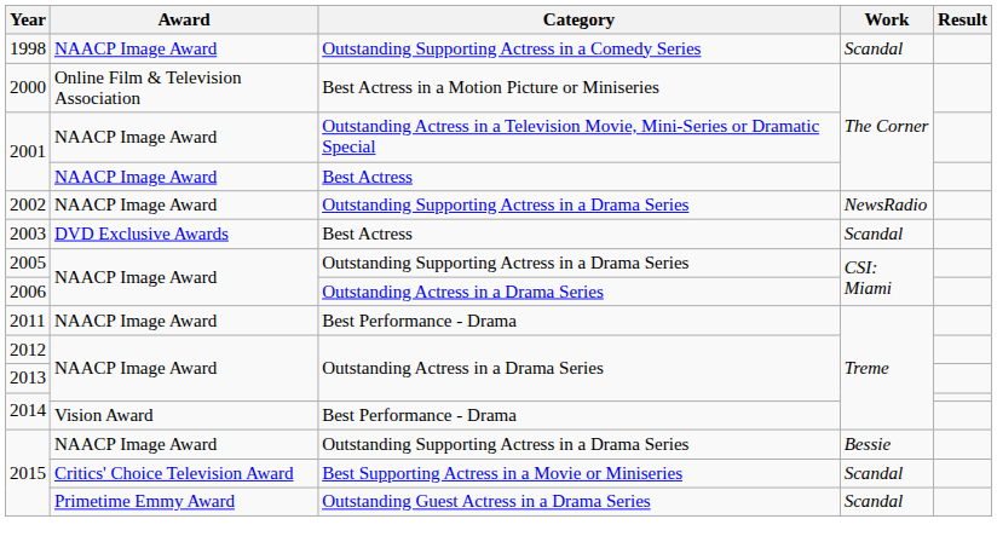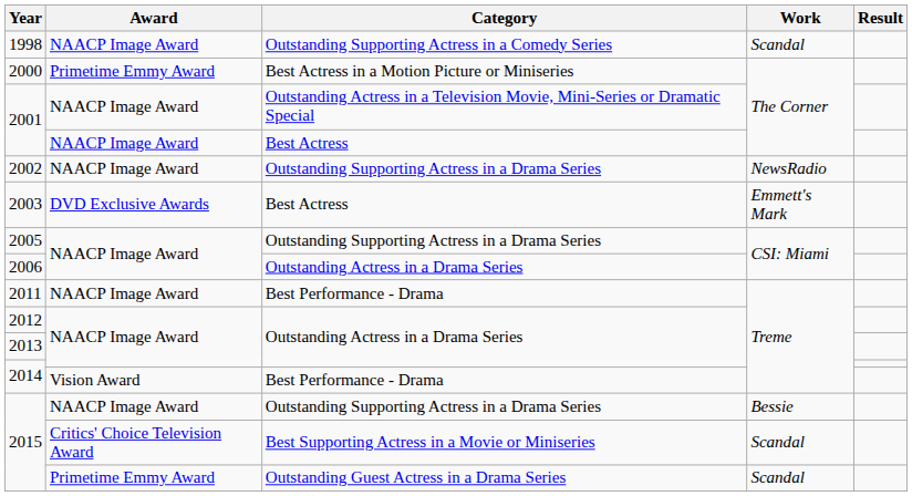2000 | Award: Online Film & Television Association -> Primetime Emmy Award
2003 | Work: Scandal -> Emmett's Mark
